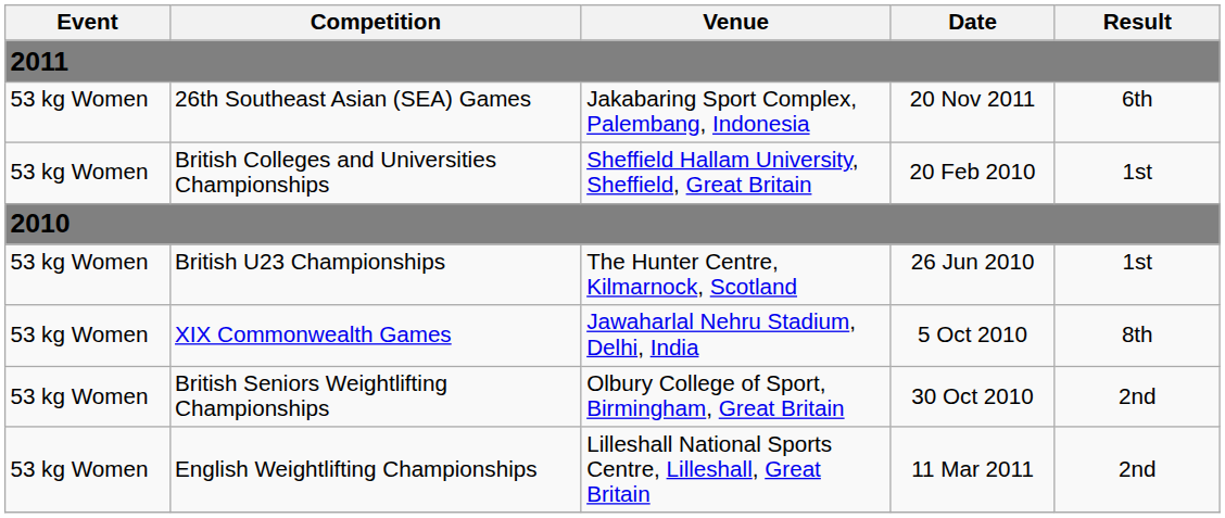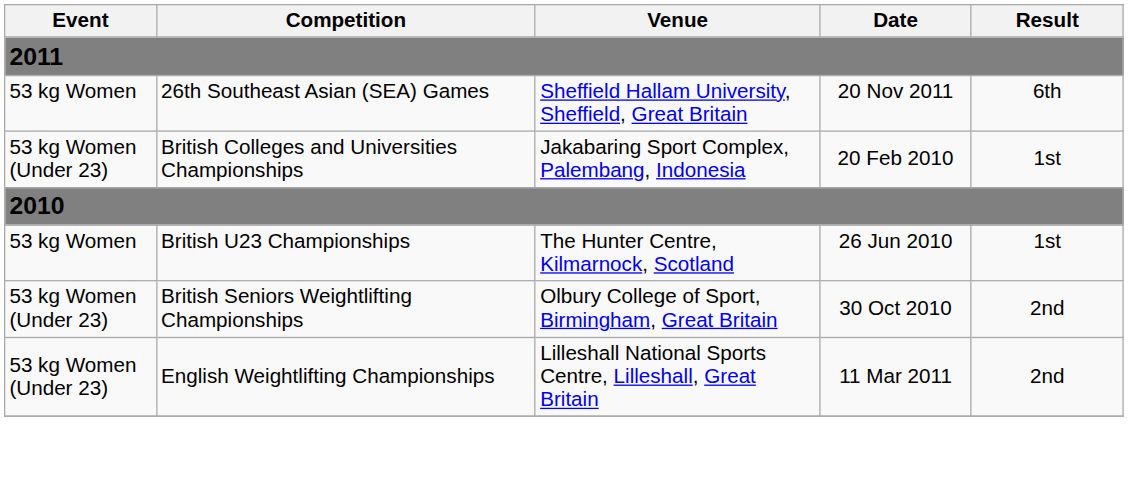26th Southeast Asian (SEA) Games | Venue: Jakabaring Sport Complex, Palembang, Indonesia -> Sheffield Hallam University, Sheffield, Great Britain
British Colleges and Universities Championships | Event: 53 kg Women -> 53 kg Women (Under 23)
British Colleges and Universities Championships | Venue: Sheffield Hallam University, Sheffield, Great Britain -> Jakabaring Sport Complex, Palembang, Indonesia
- row: 53 kg Women | XIX Commonwealth Games | Jawaharlal Nehru Stadium, Delhi, India | 5 Oct 2010 | 8th
British Seniors Weightlifting Championships | Event: 53 kg Women -> 53 kg Women (Under 23)
English Weightlifting Championships | Event: 53 kg Women -> 53 kg Women (Under 23)
